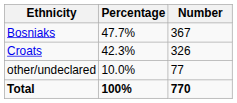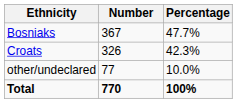columns swapped: Number <-> Percentage
